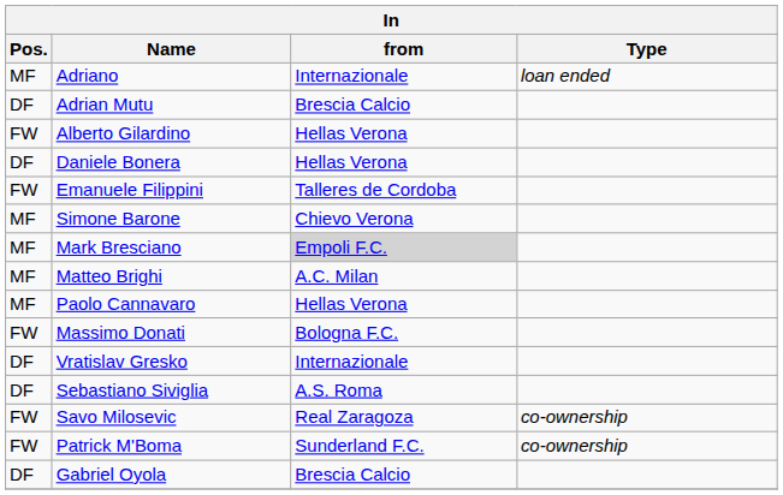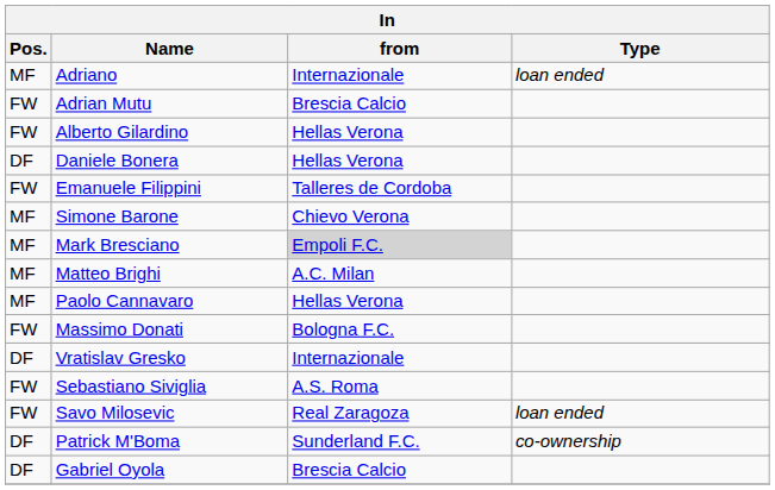Adrian Mutu | Pos.: DF -> FW
Sebastiano Siviglia | Pos.: DF -> FW
Savo Milosevic | Type: co-ownership -> loan ended
Patrick M'Boma | Pos.: FW -> DF
